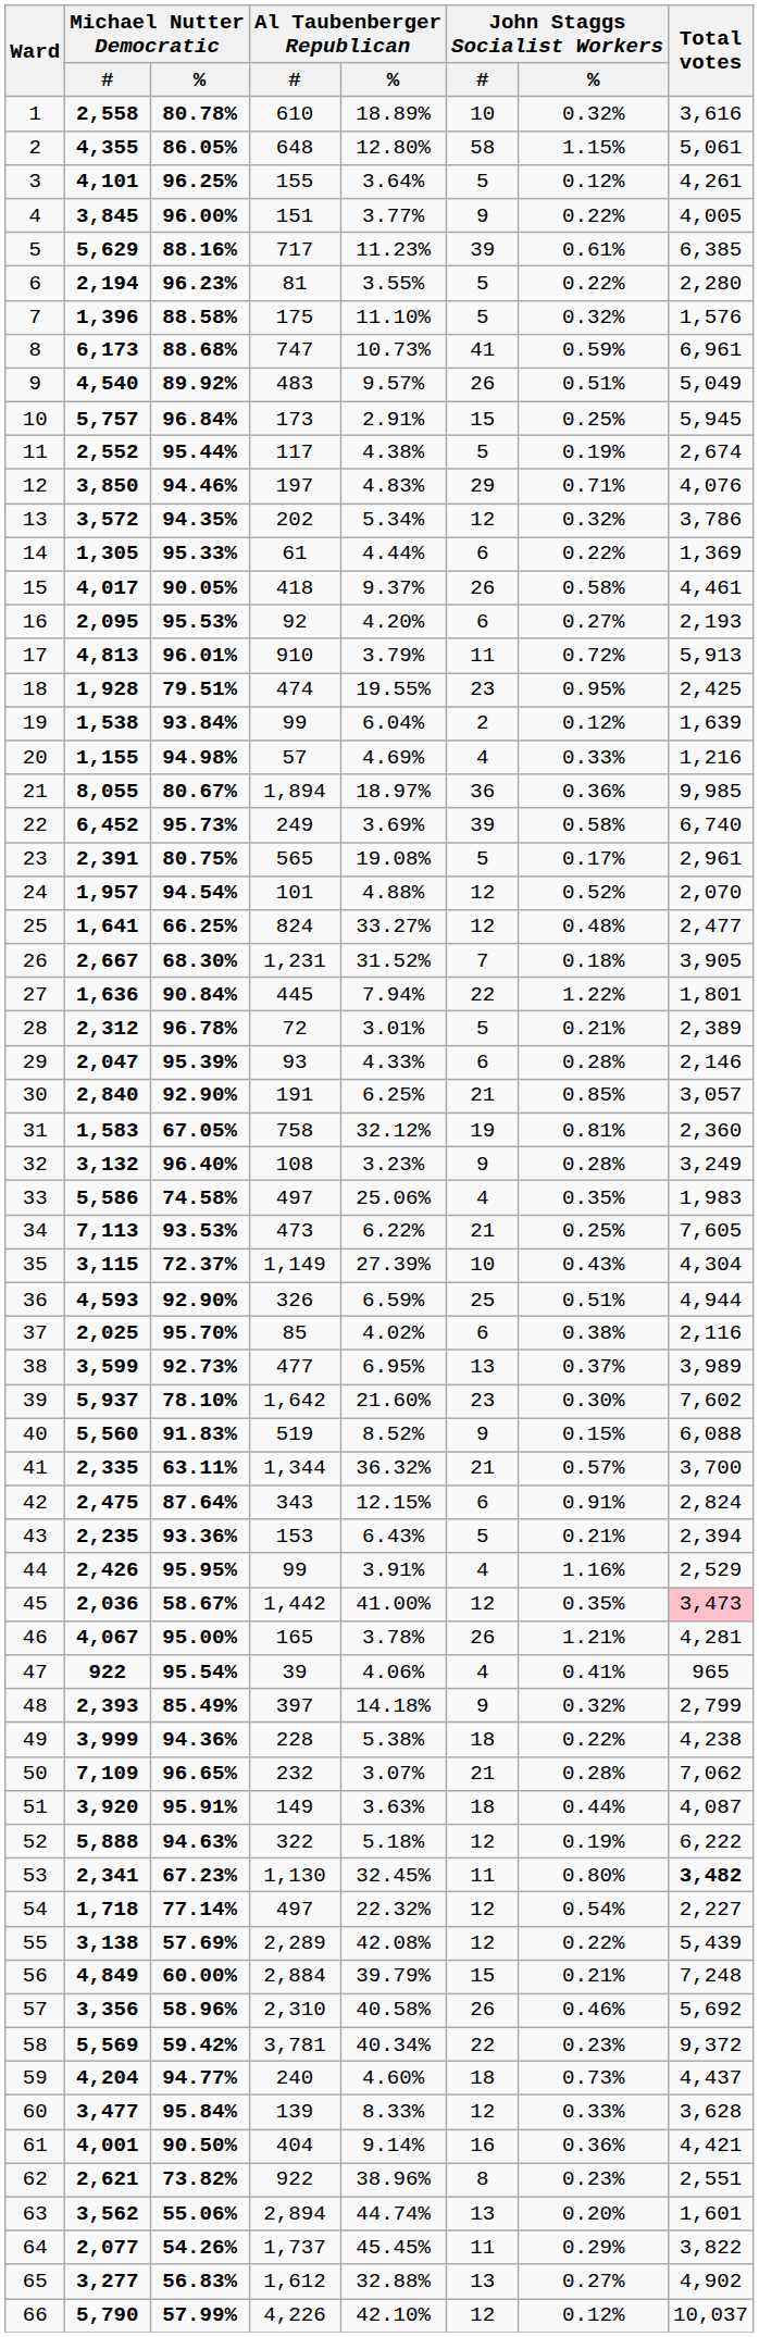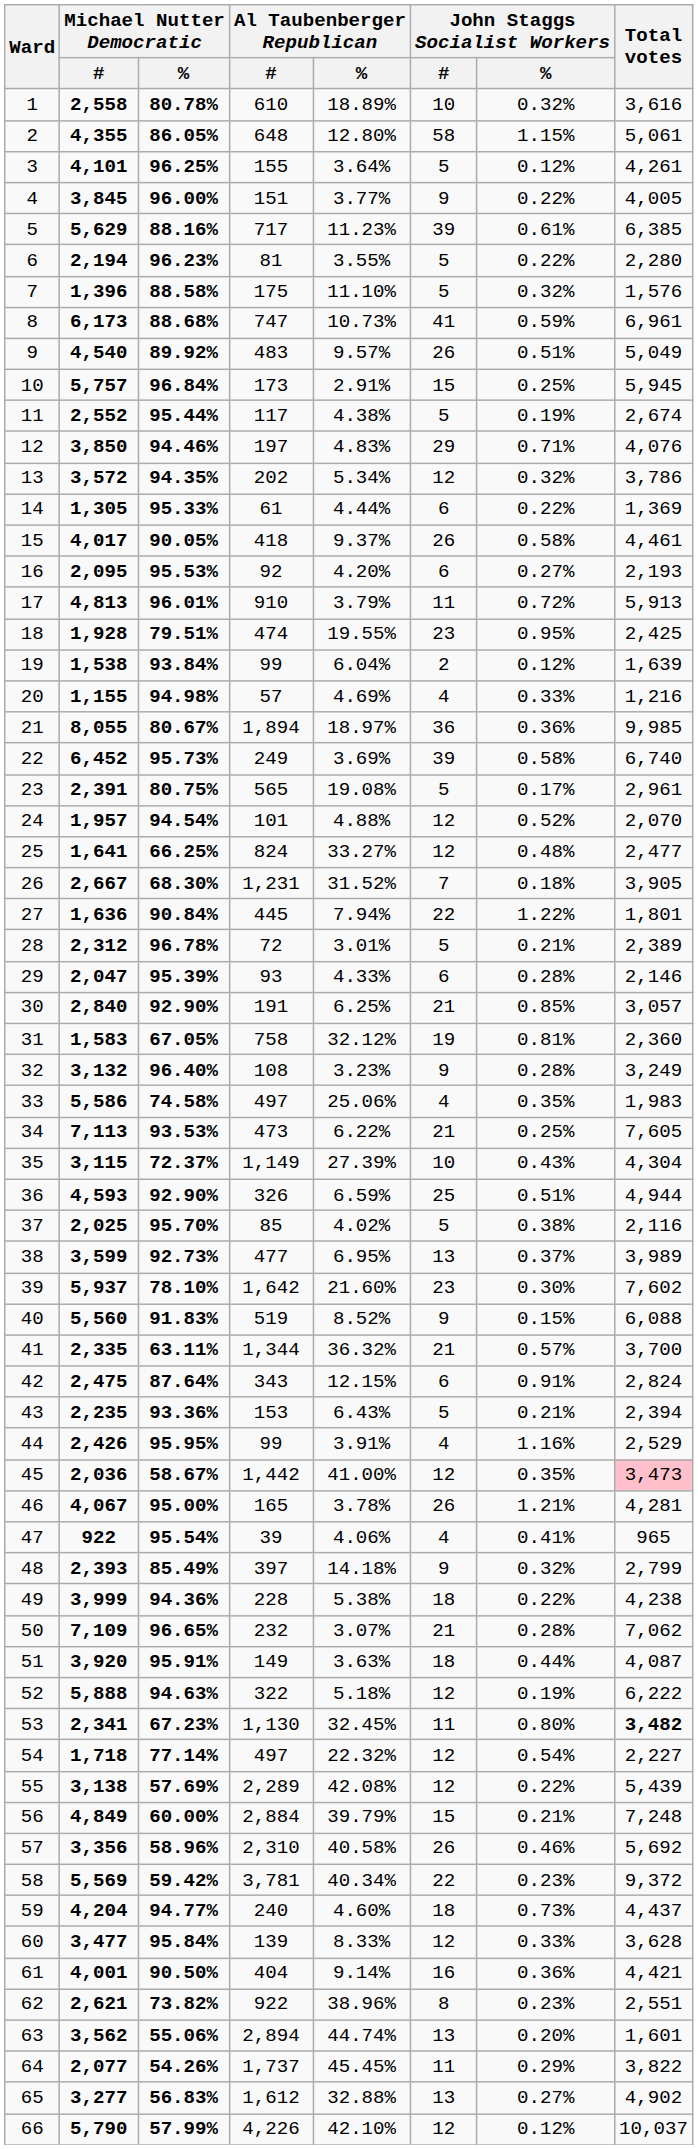37 | John Staggs Socialist Workers / #: 6 -> 5
